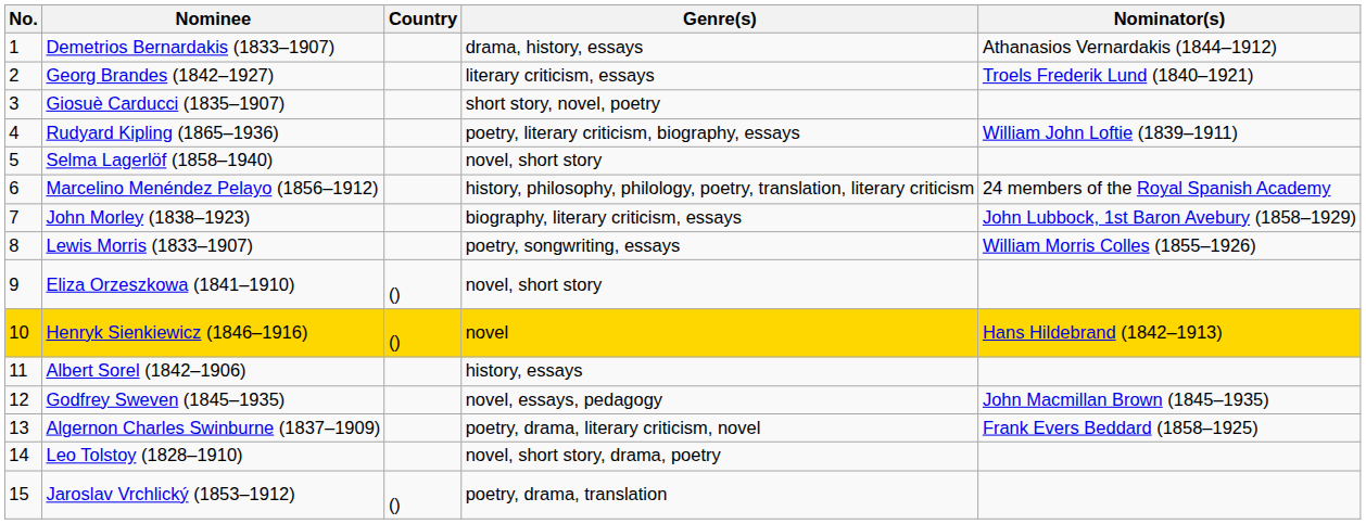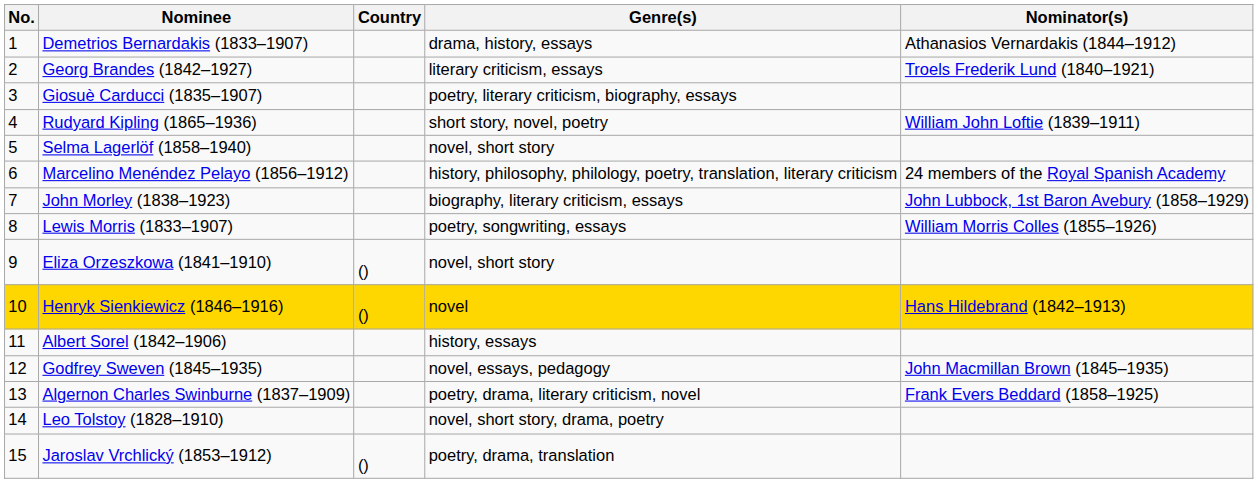Giosuè Carducci (1835–1907) | Genre(s): short story, novel, poetry -> poetry, literary criticism, biography, essays
Rudyard Kipling (1865–1936) | Genre(s): poetry, literary criticism, biography, essays -> short story, novel, poetry
